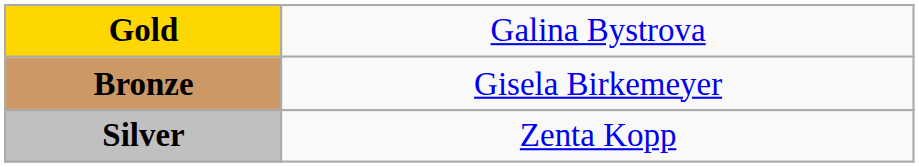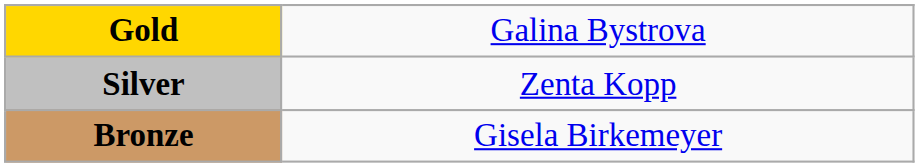rows swapped: Silver <-> Bronze
